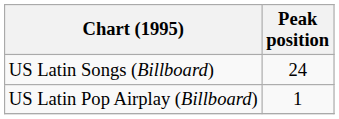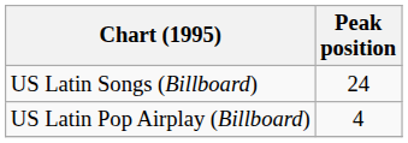US Latin Pop Airplay (Billboard) | Peak position: 1 -> 4
